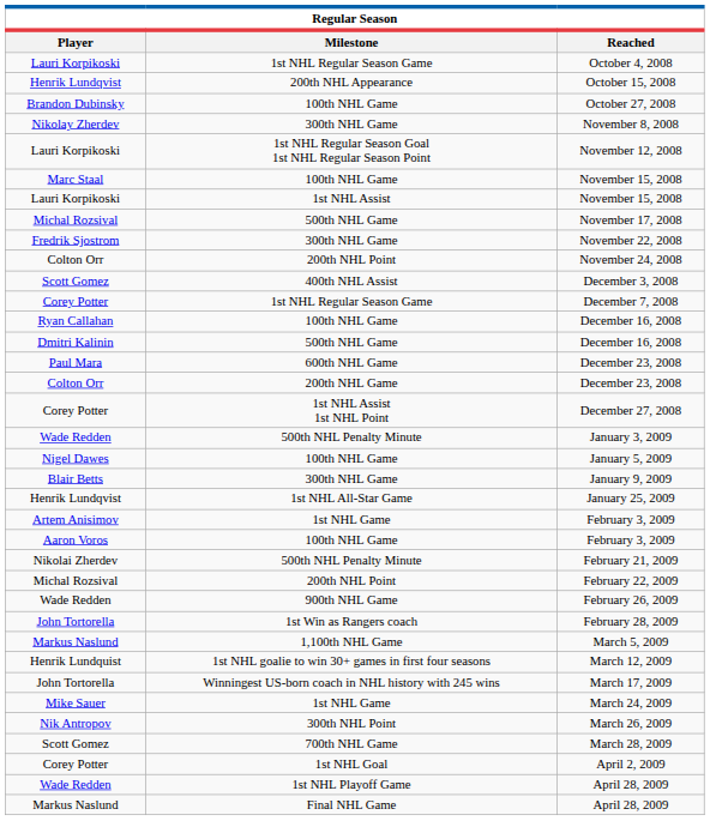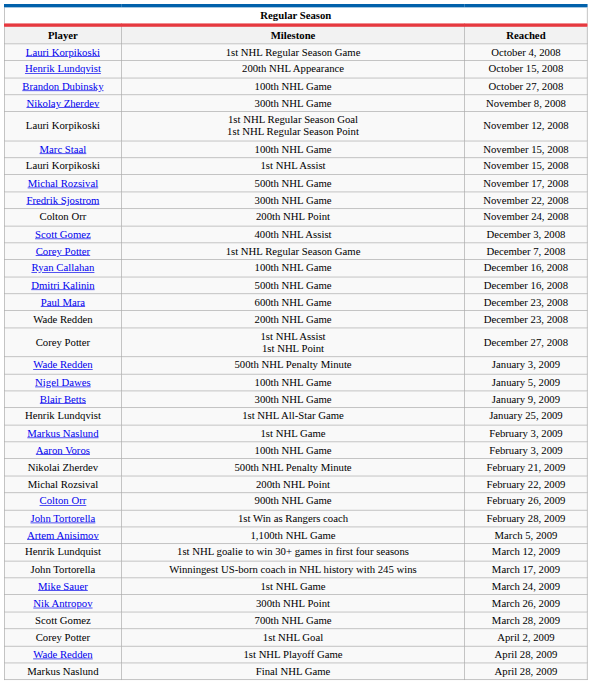200th NHL Game / December 23, 2008 | Player: Colton Orr -> Wade Redden
1st NHL Game / February 3, 2009 | Player: Artem Anisimov -> Markus Naslund
February 26, 2009 | Player: Wade Redden -> Colton Orr
March 5, 2009 | Player: Markus Naslund -> Artem Anisimov
